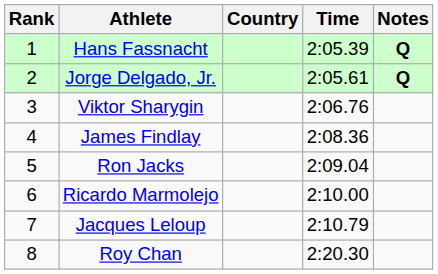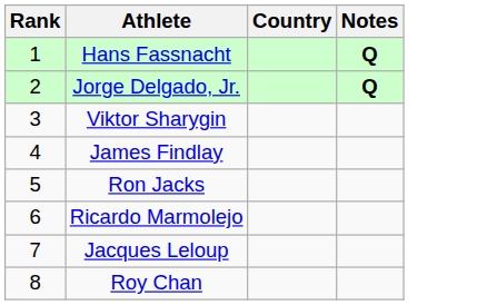- column: Time | 2:05.39 | 2:05.61 | 2:06.76 | 2:08.36 | 2:09.04 | 2:10.00 | 2:10.79 | 2:20.30
